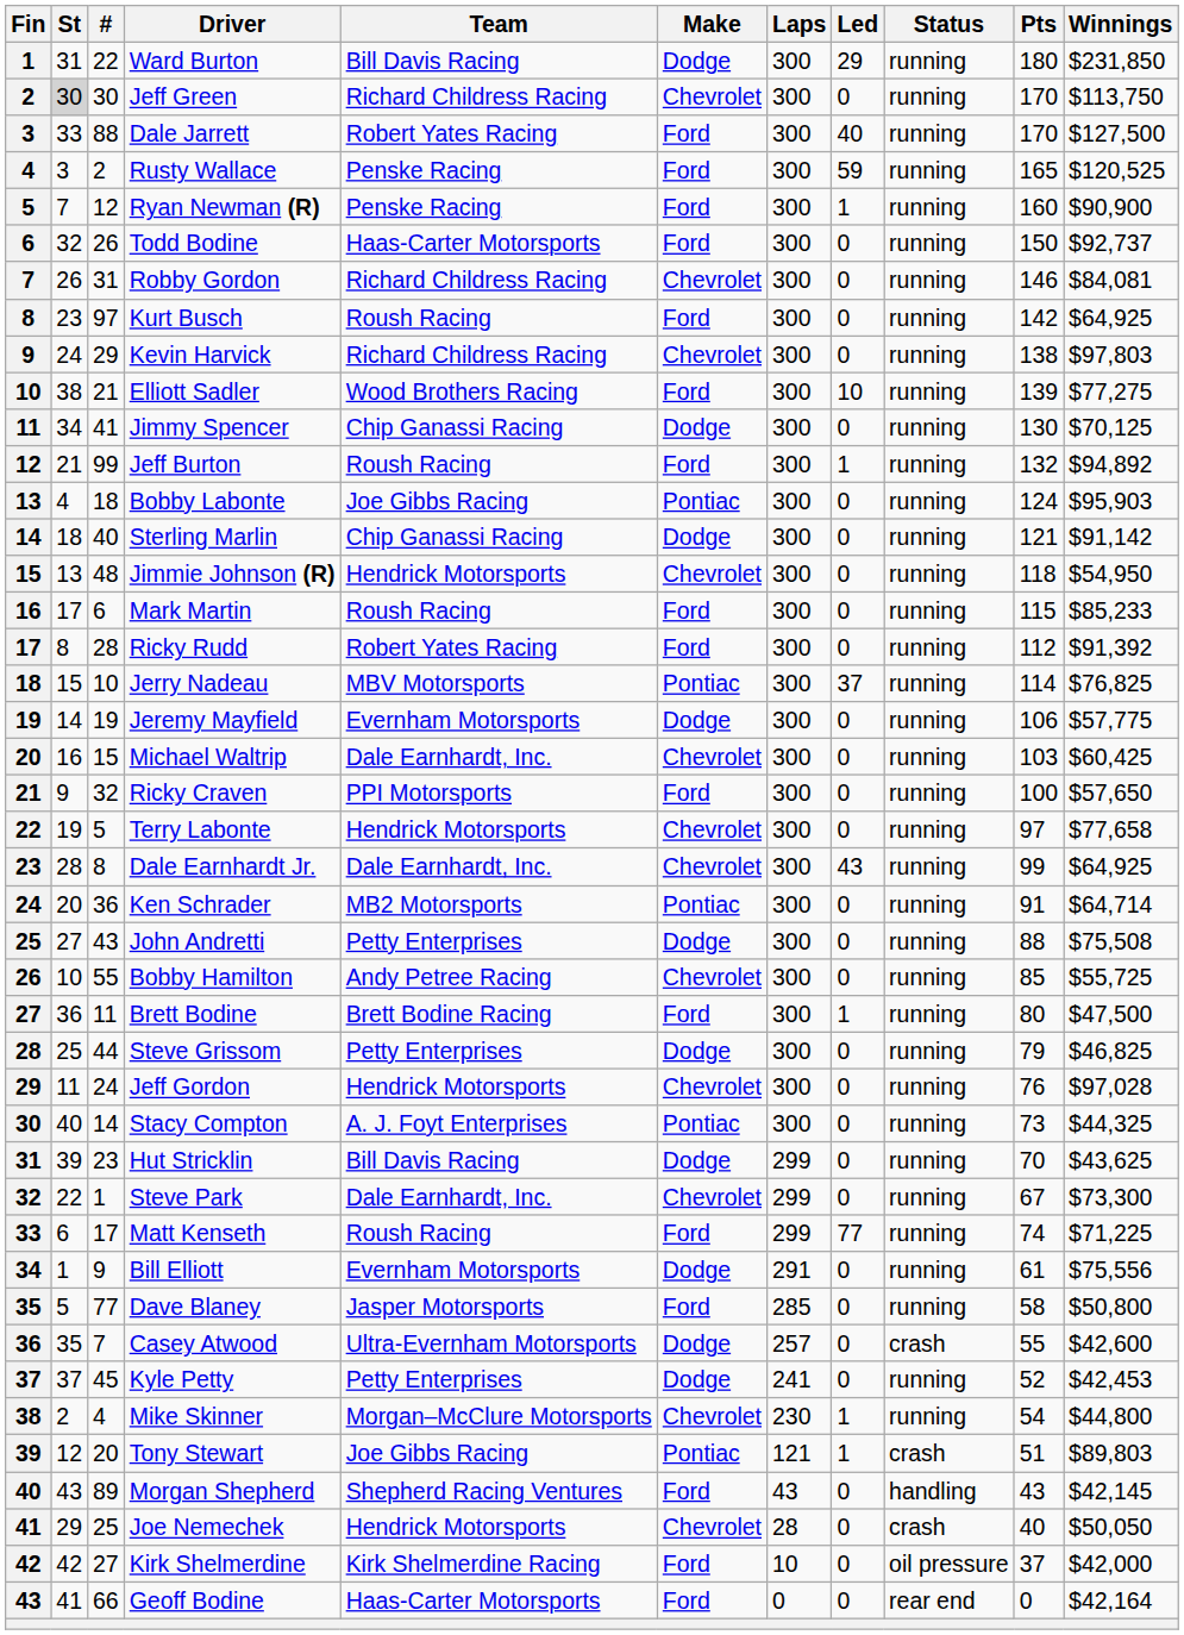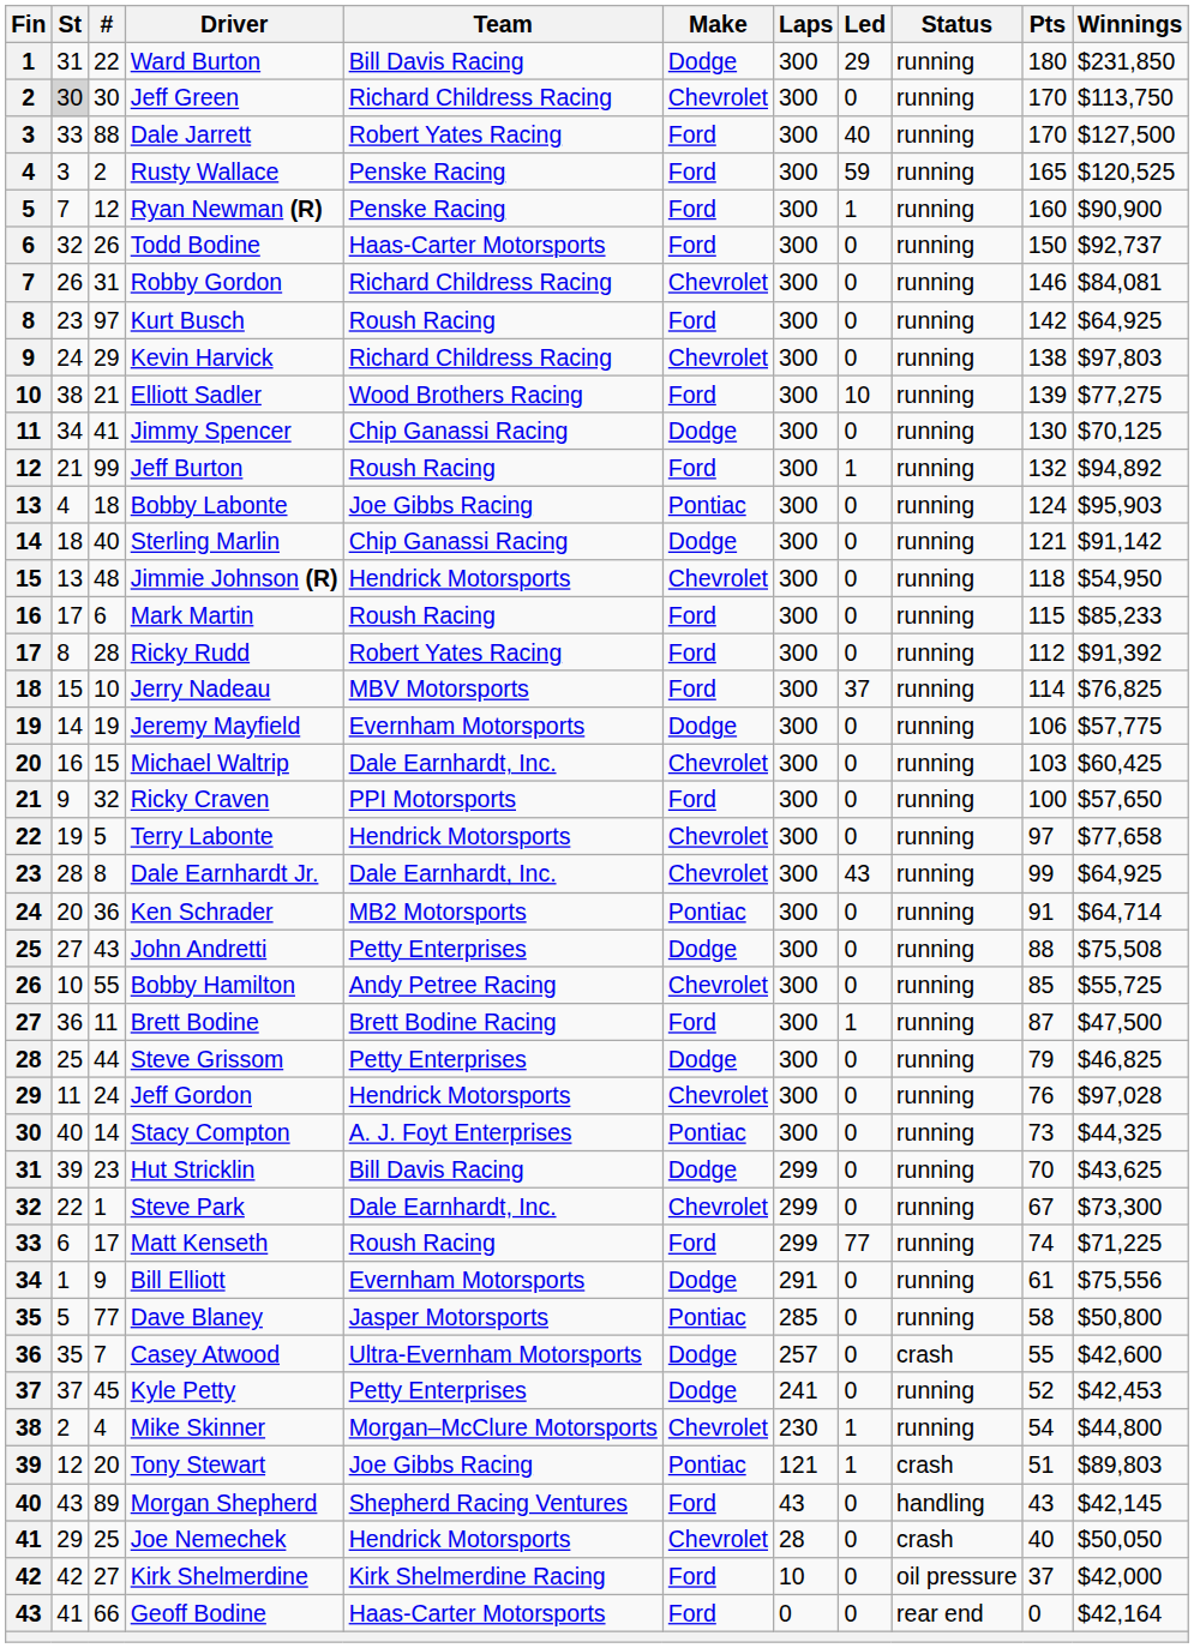Jerry Nadeau | Make: Pontiac -> Ford
Brett Bodine | Pts: 80 -> 87
Dave Blaney | Make: Ford -> Pontiac
